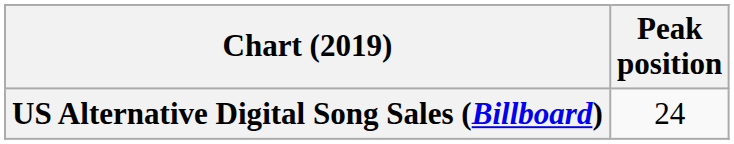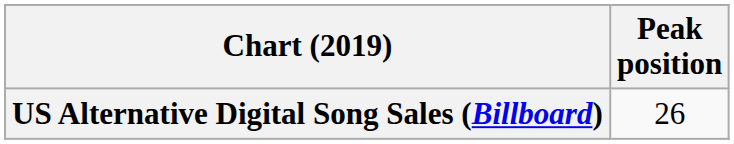US Alternative Digital Song Sales (Billboard) | Peak position: 24 -> 26
